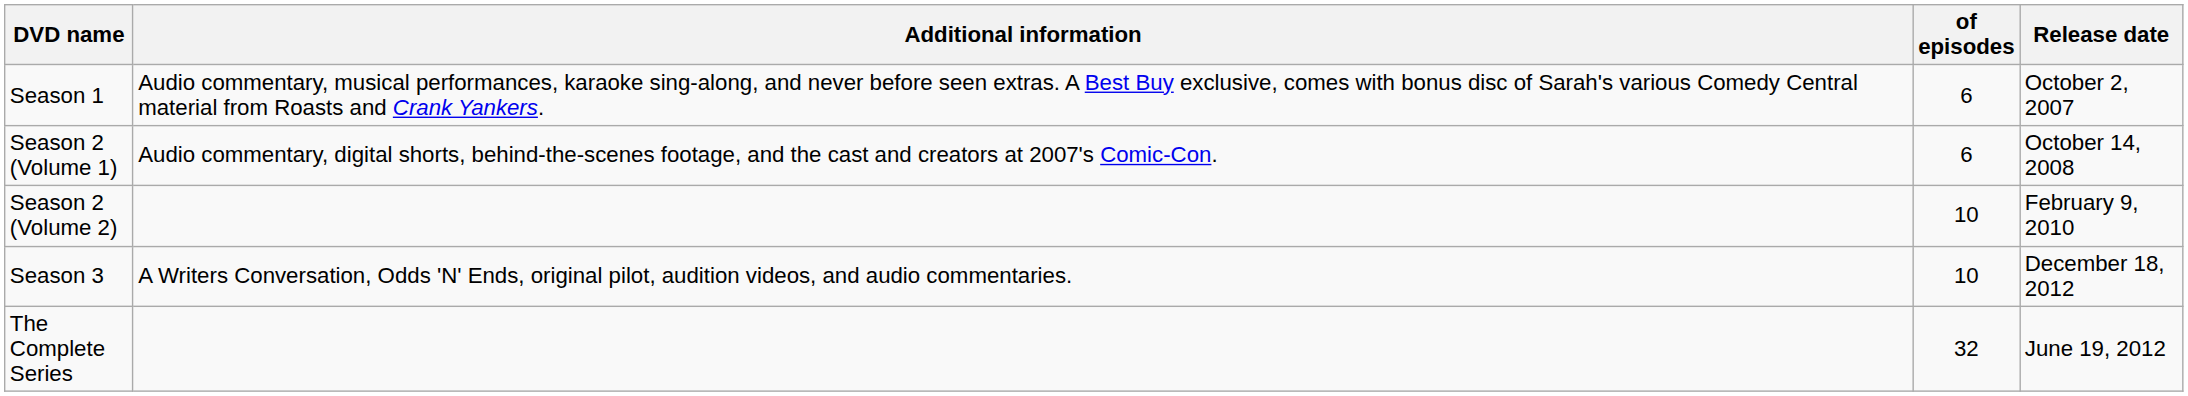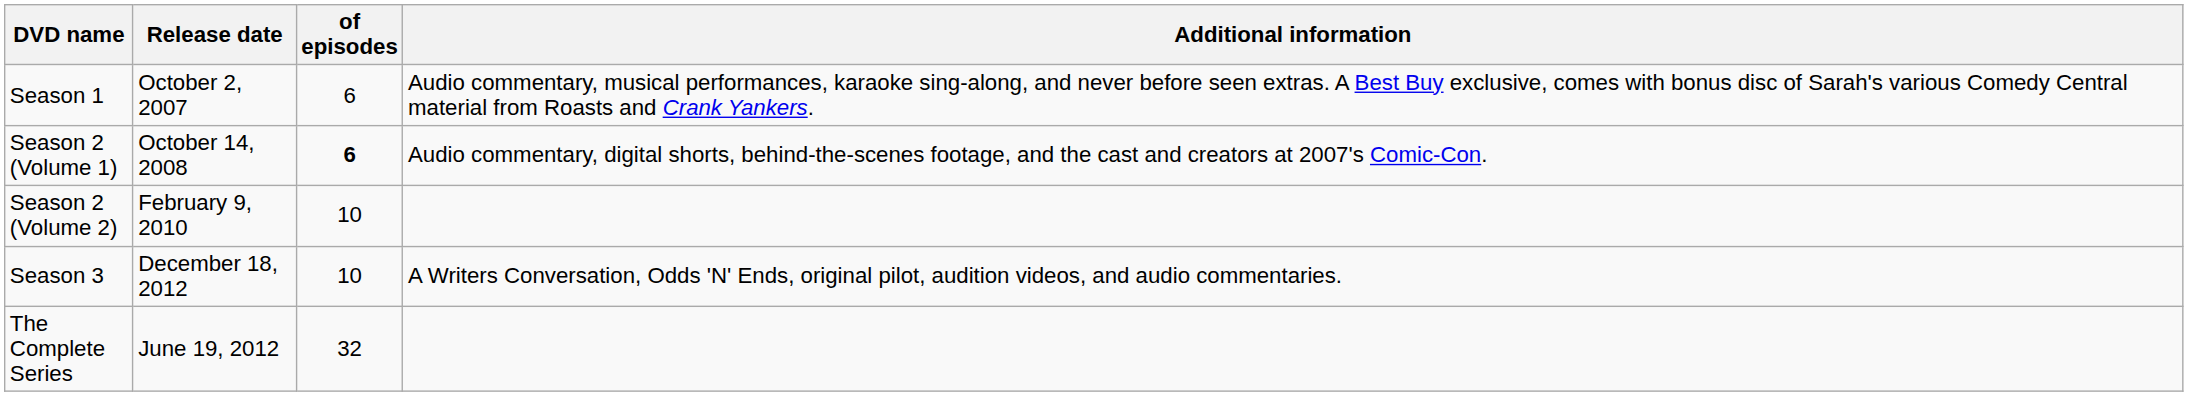columns swapped: Release date <-> Additional information
Season 2 (Volume 1) | of episodes: normal -> bold
